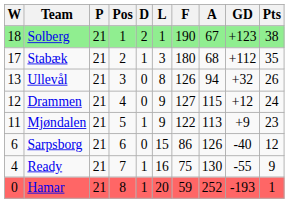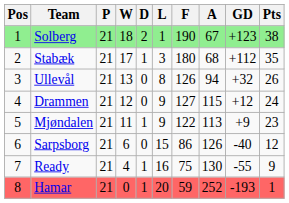columns swapped: Pos <-> W
